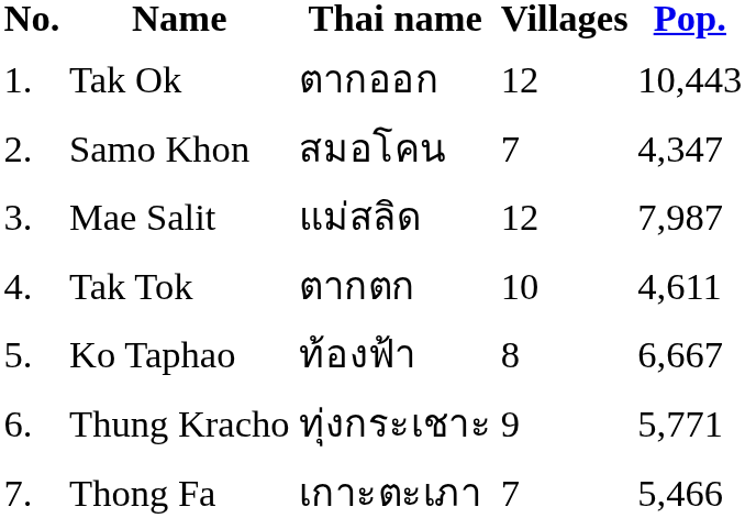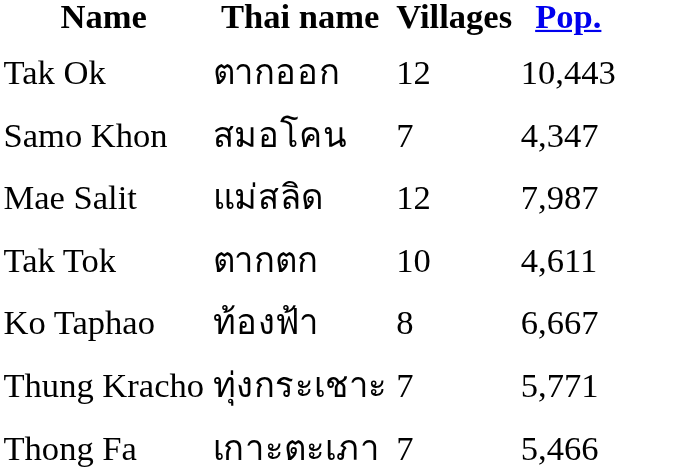- column: No. | 1. | 2. | 3. | 4. | 5. | 6. | 7.
Thung Kracho | Villages: 9 -> 7
